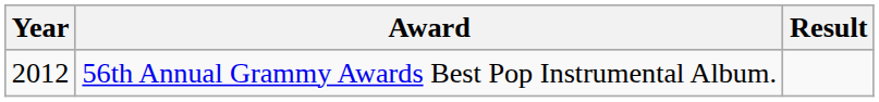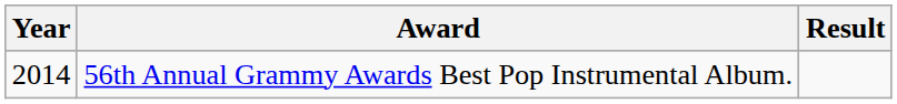56th Annual Grammy Awards Best Pop Instrumental Album. | Year: 2012 -> 2014
